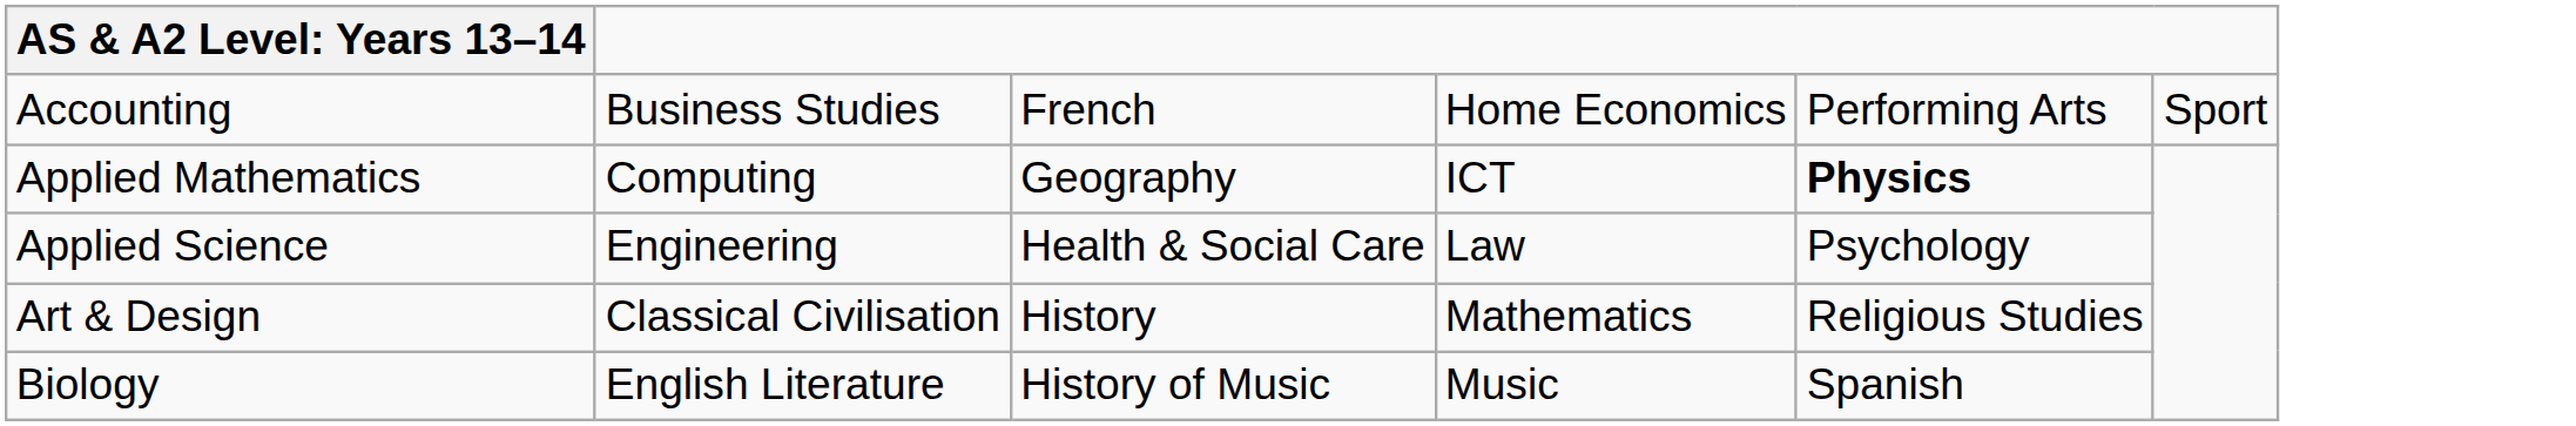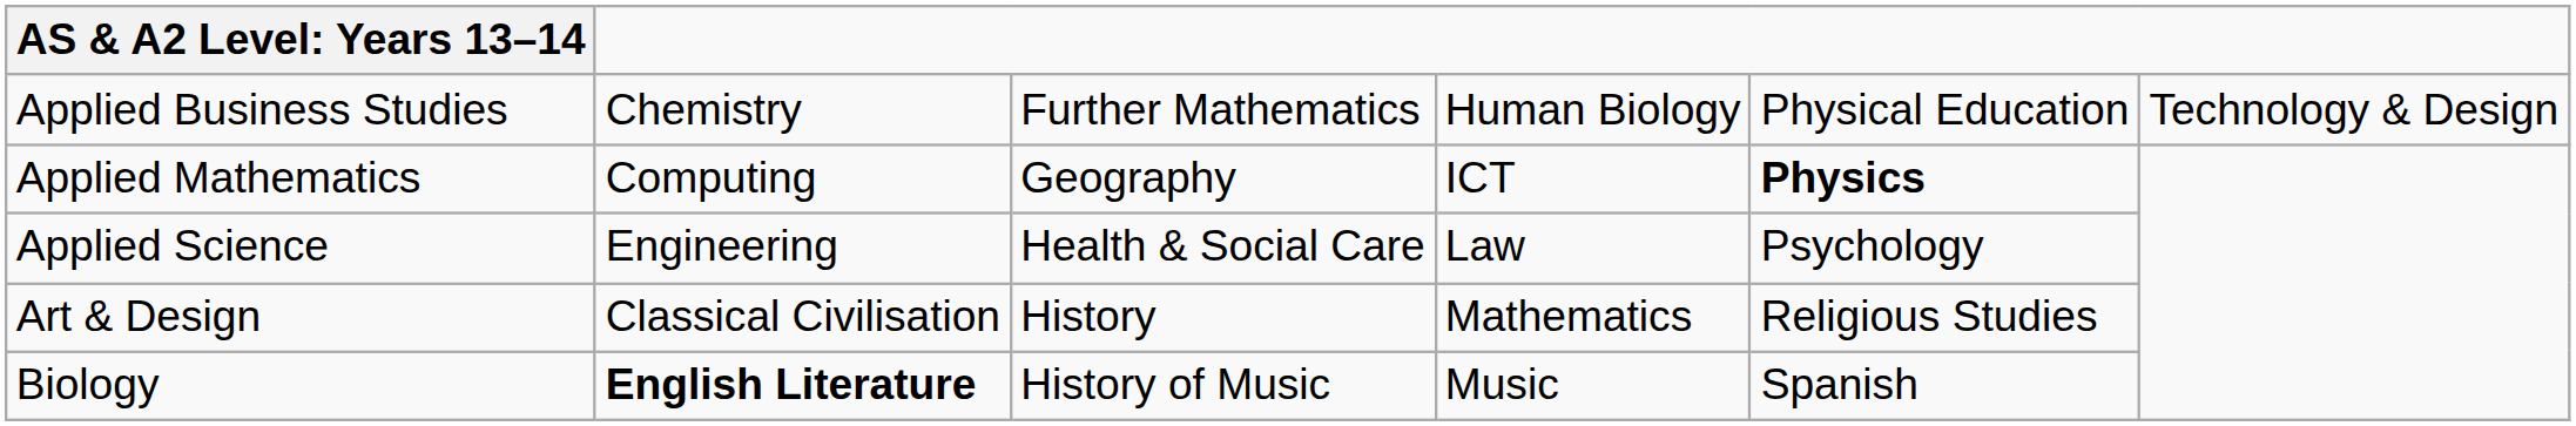- row: Accounting | Business Studies | French | Home Economics | Performing Arts | Sport
+ row: Applied Business Studies | Chemistry | Further Mathematics | Human Biology | Physical Education | Technology & Design
Biology | column 2: normal -> bold
